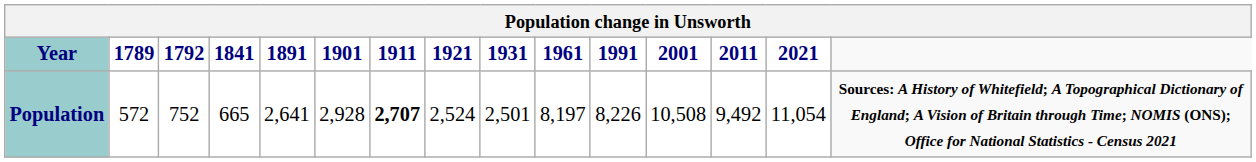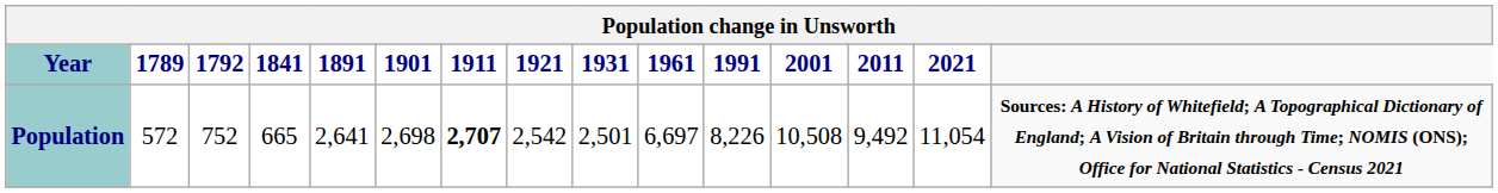Population | Population change in Unsworth / 1901: 2,928 -> 2,698
Population | Population change in Unsworth / 1921: 2,524 -> 2,542
Population | Population change in Unsworth / 1961: 8,197 -> 6,697
